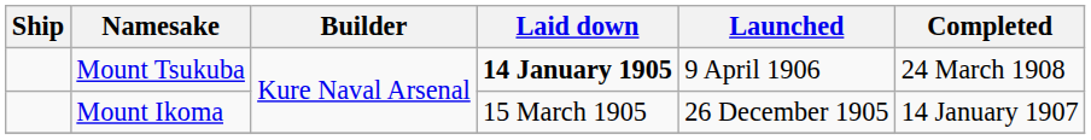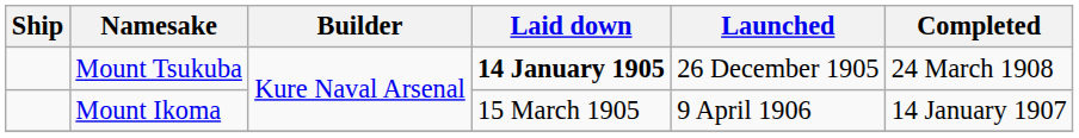Mount Tsukuba | Launched: 9 April 1906 -> 26 December 1905
Mount Ikoma | Launched: 26 December 1905 -> 9 April 1906
